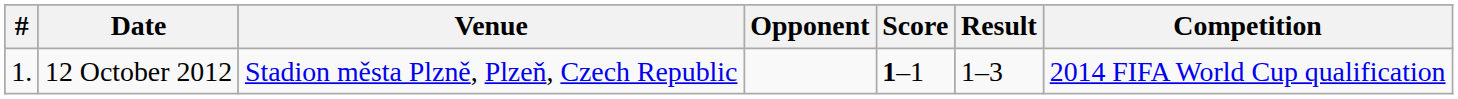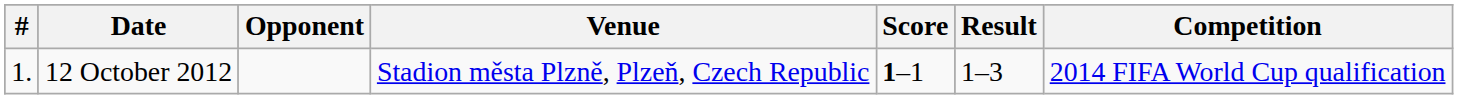columns swapped: Venue <-> Opponent
